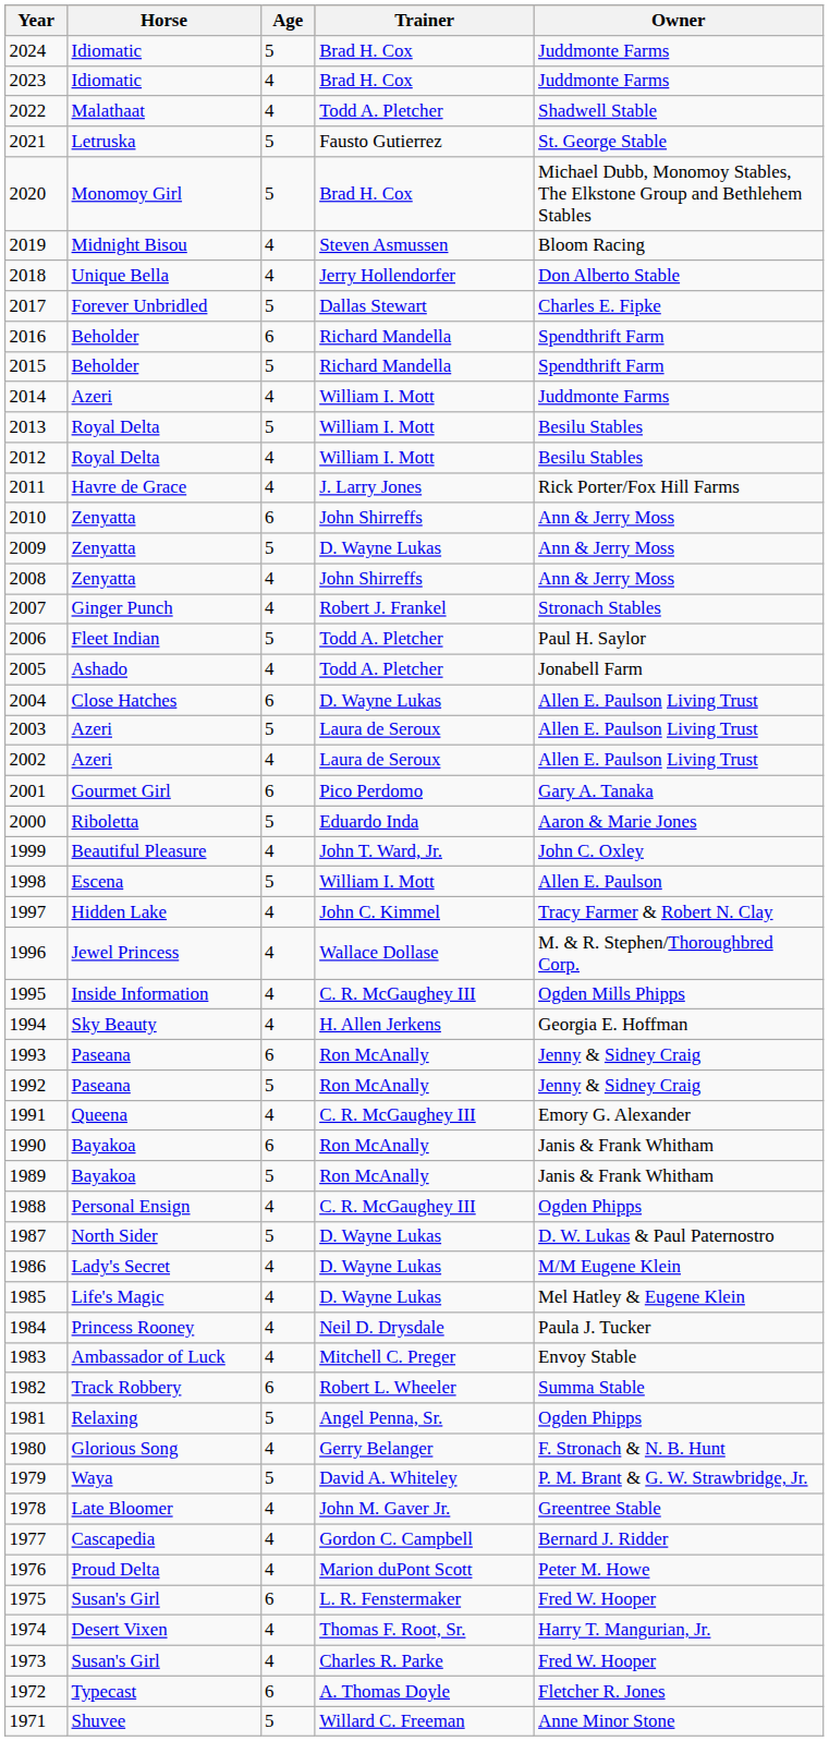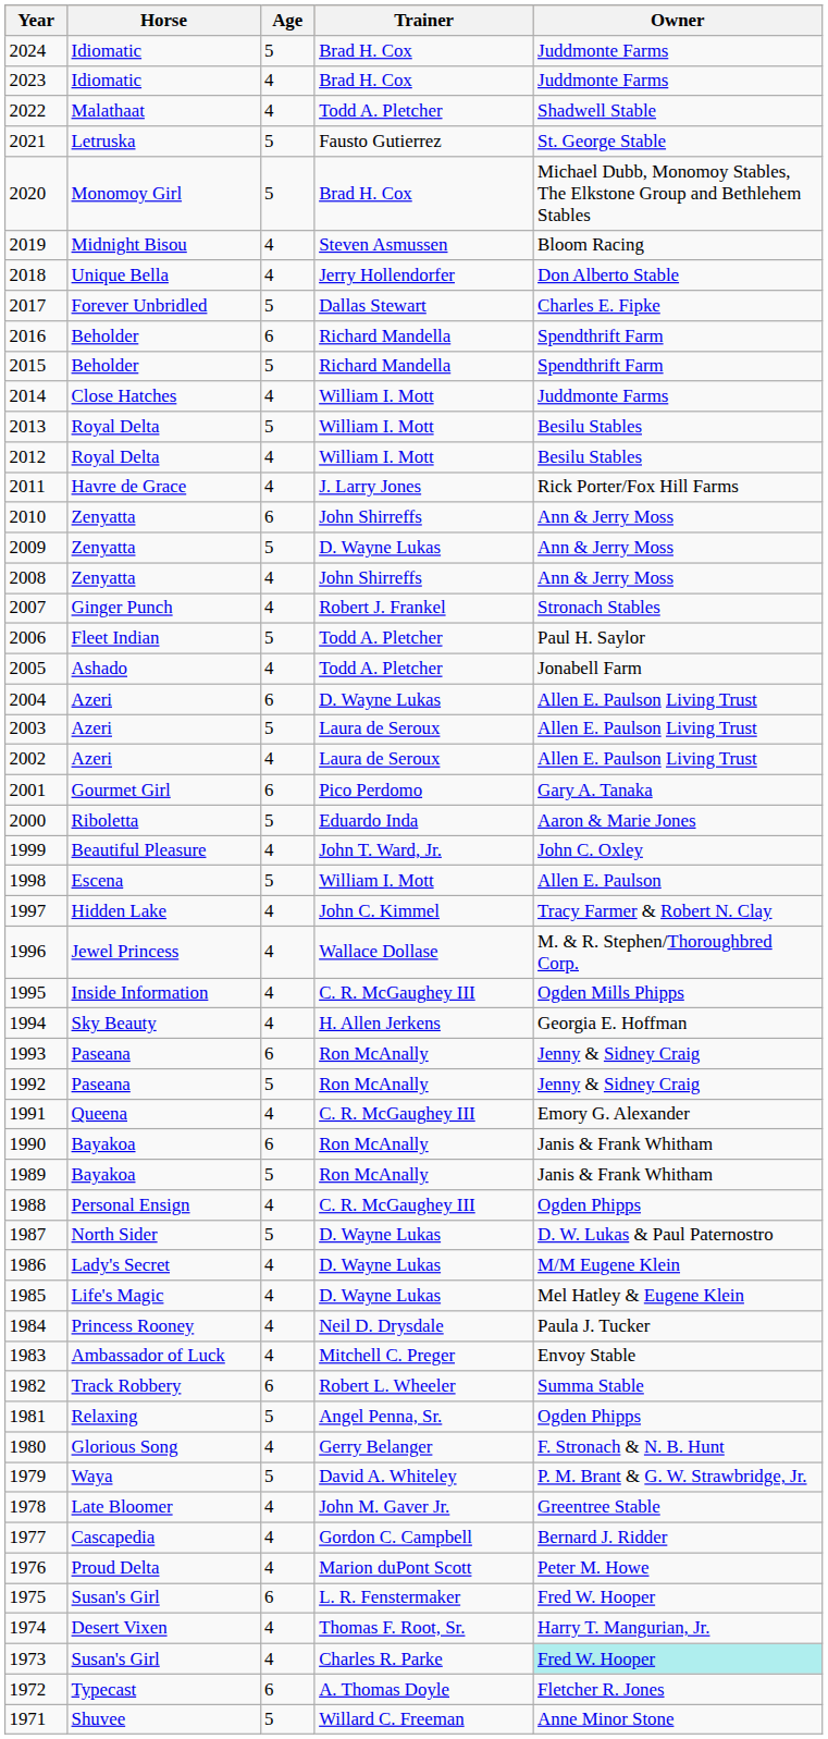2014 | Horse: Azeri -> Close Hatches
2004 | Horse: Close Hatches -> Azeri
1973 | Owner: no background -> paleturquoise background
